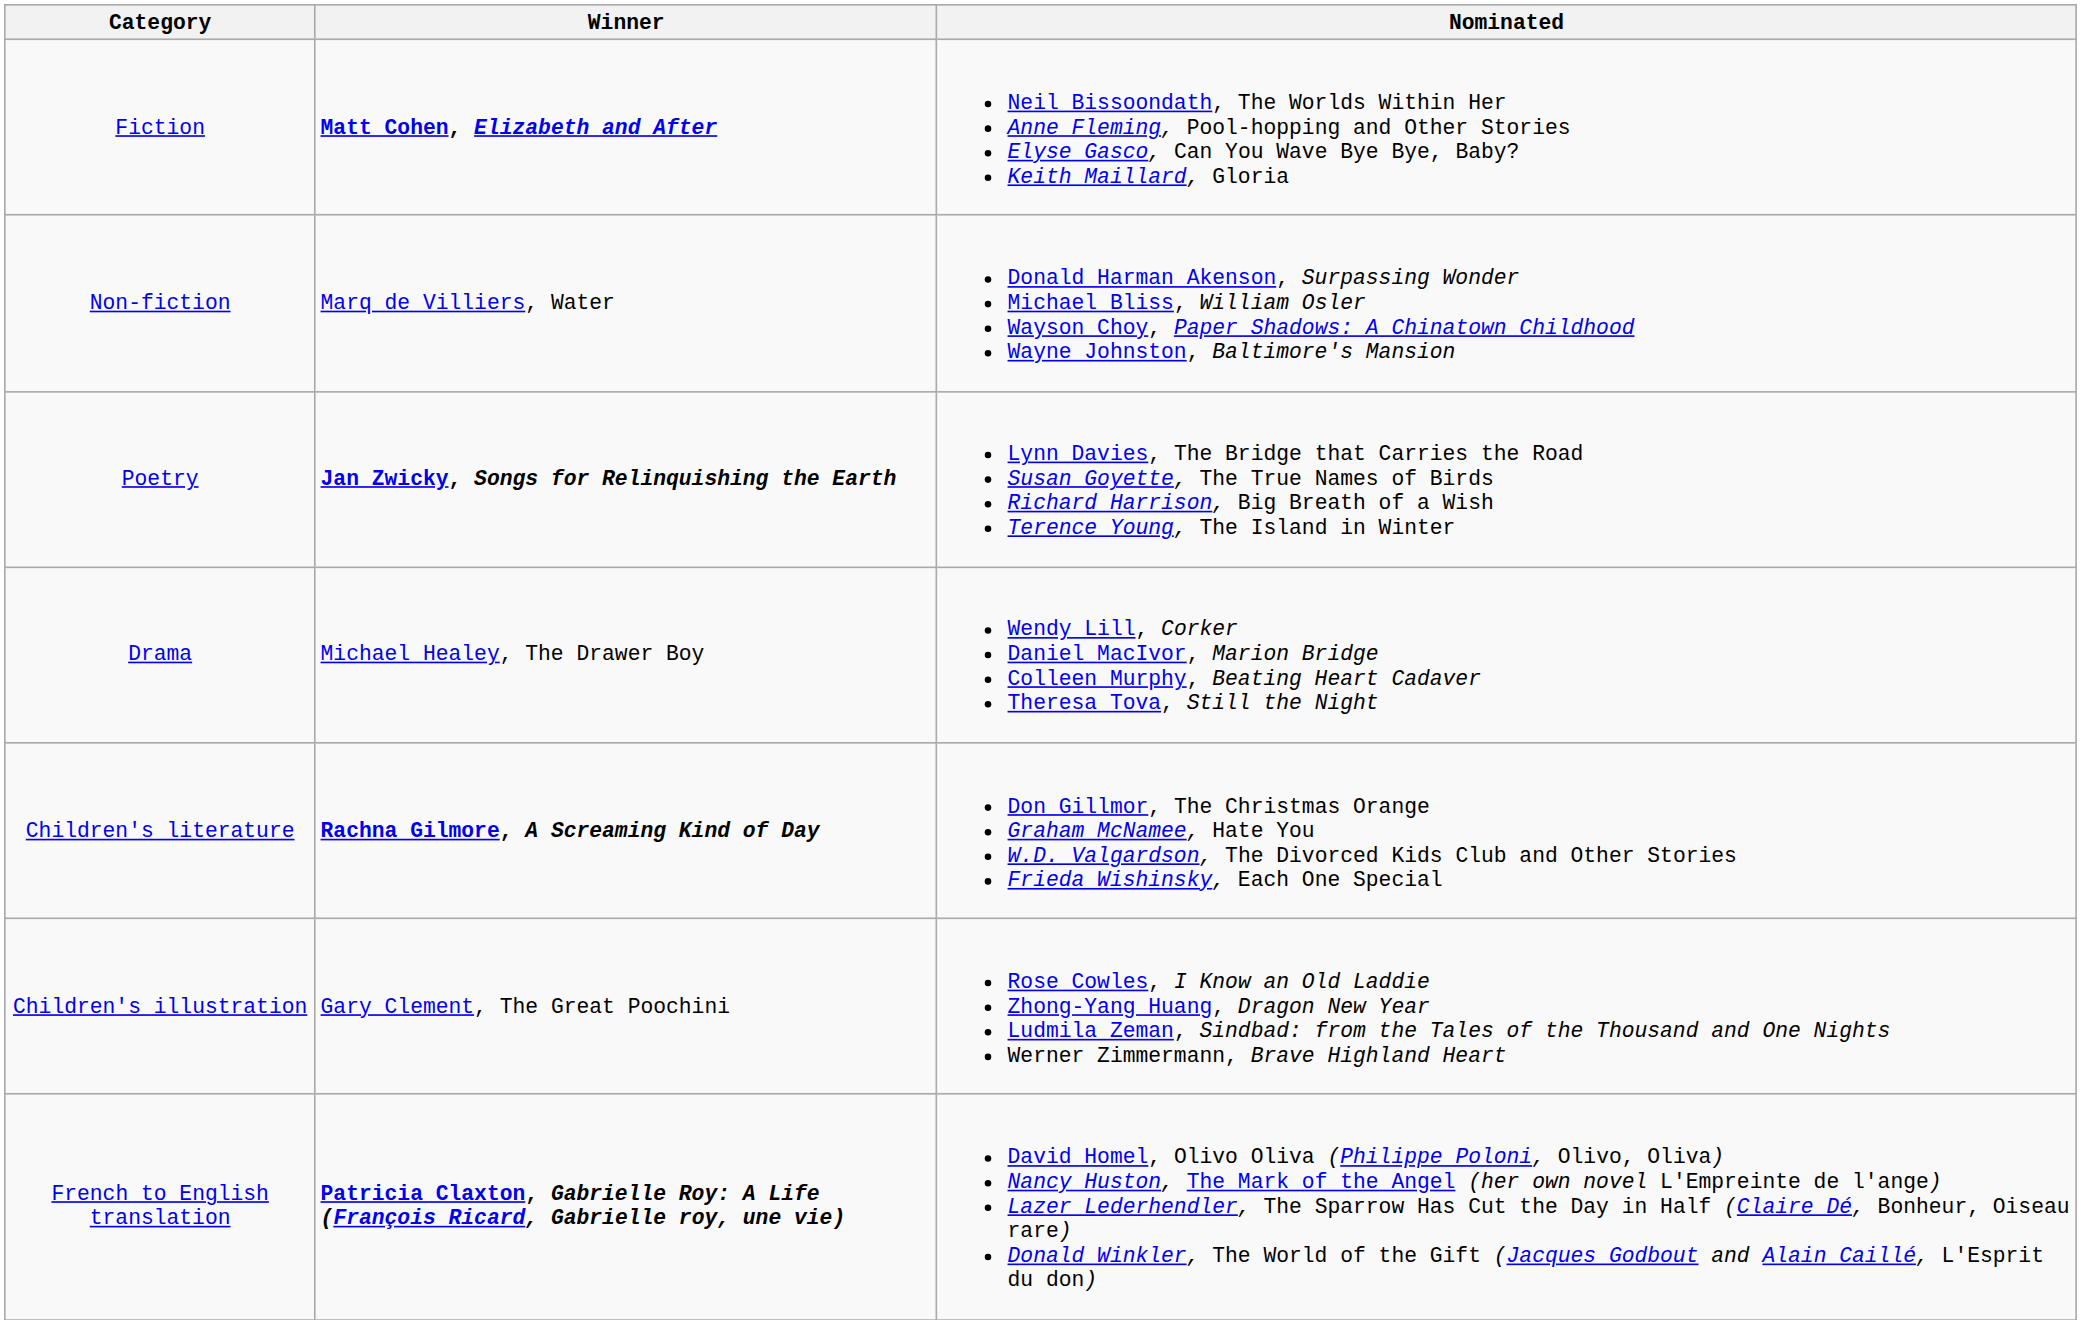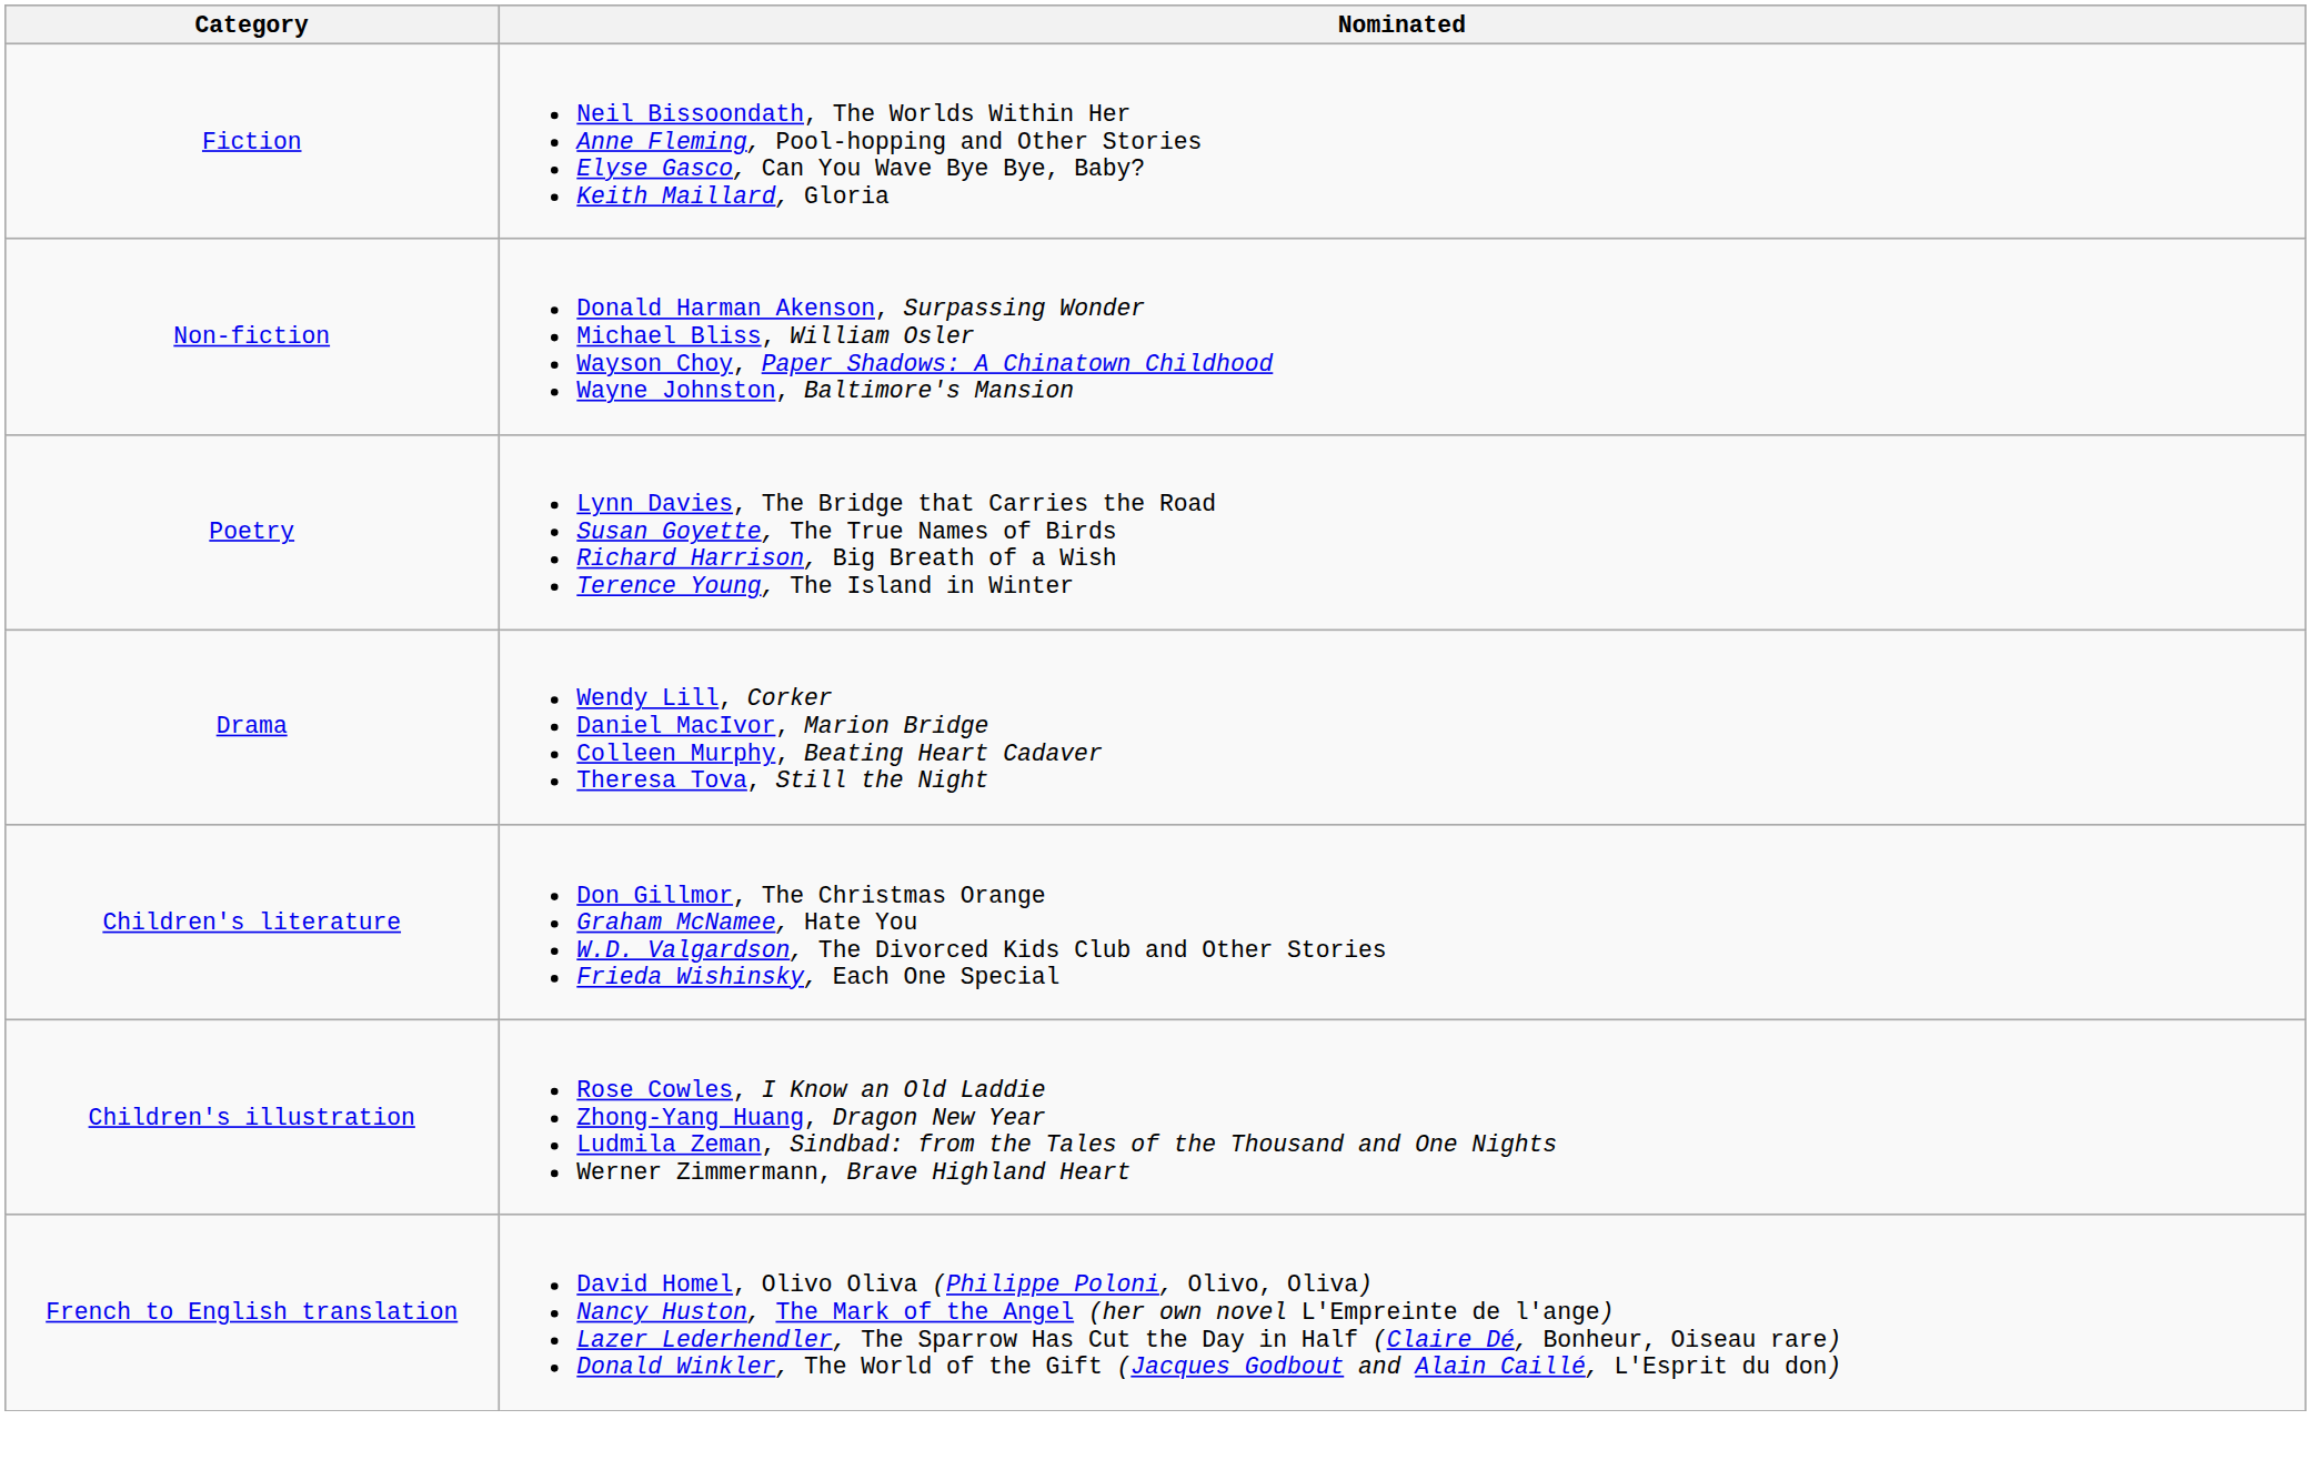- column: Winner | Matt Cohen, Elizabeth and After | Marq de Villiers, Water | Jan Zwicky, Songs for Relinquishing the Earth | Michael Healey, The Drawer Boy | Rachna Gilmore, A Screaming Kind of Day | Gary Clement, The Great Poochini | Patricia Claxton, Gabrielle Roy: A Life (François Ricard, Gabrielle roy, une vie)
